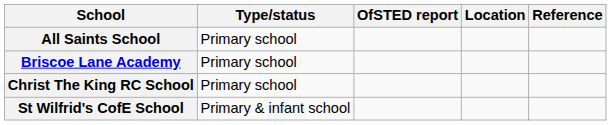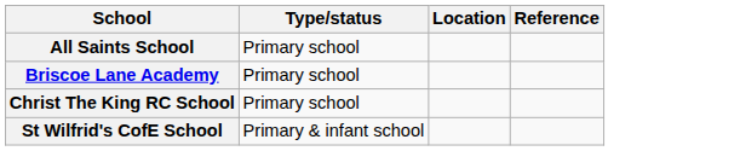- column: OfSTED report
